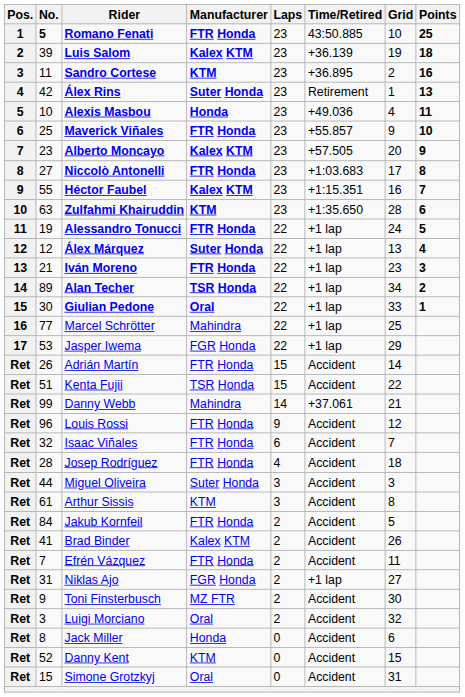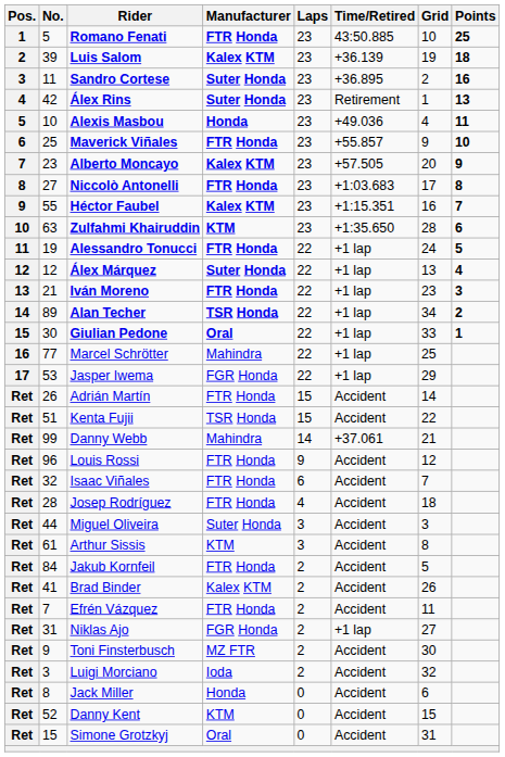Romano Fenati | No.: bold -> normal
Sandro Cortese | Manufacturer: KTM -> Suter Honda
Luigi Morciano | Manufacturer: Oral -> Ioda
